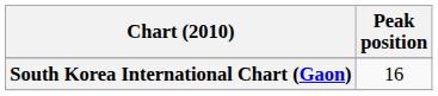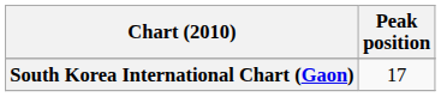South Korea International Chart (Gaon) | Peak position: 16 -> 17
